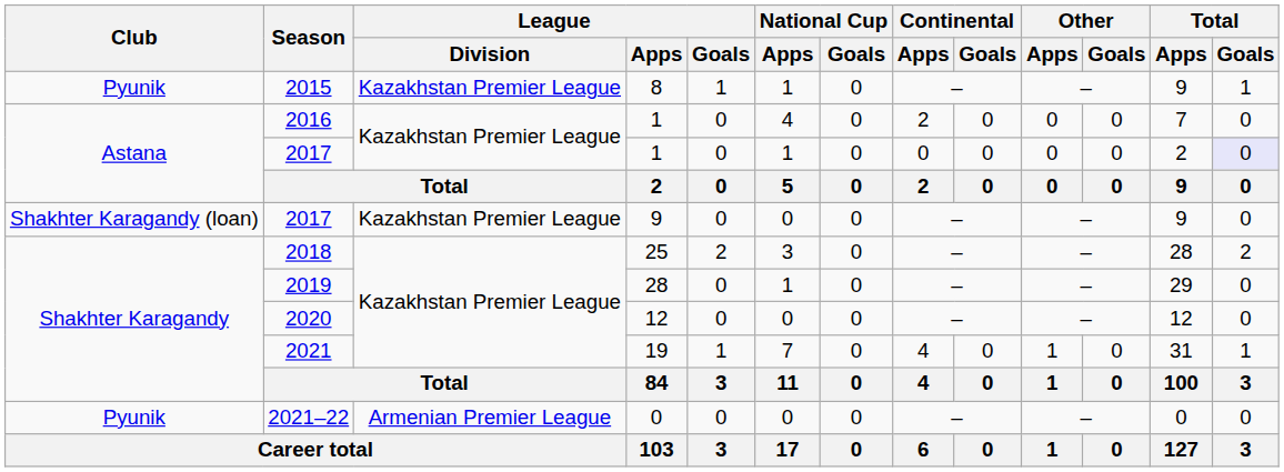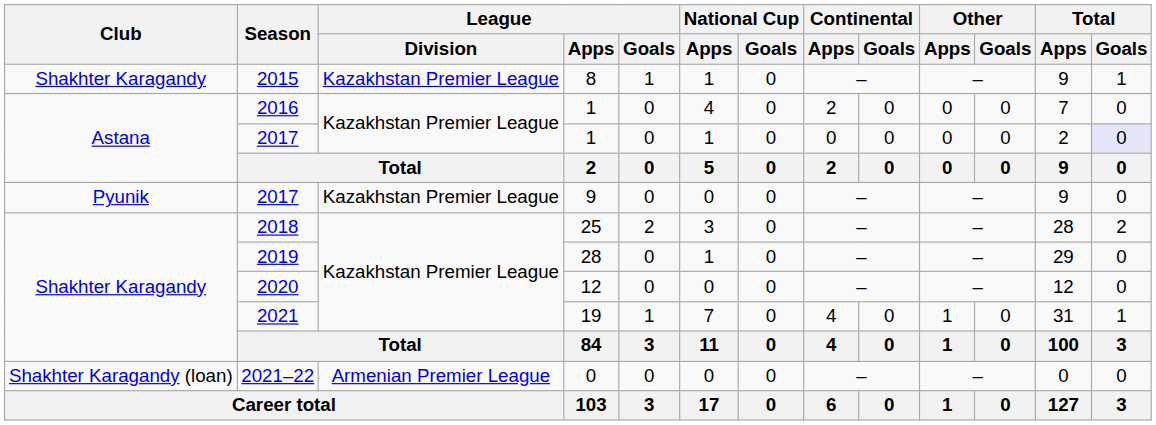2015 | Club: Pyunik -> Shakhter Karagandy
2017 / 9 | Club: Shakhter Karagandy (loan) -> Pyunik
2021–22 | Club: Pyunik -> Shakhter Karagandy (loan)
